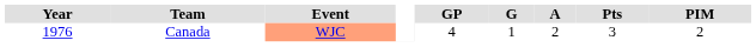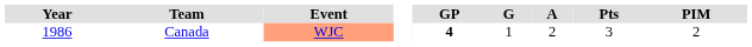Canada | Year: 1976 -> 1986
Canada | GP: normal -> bold
